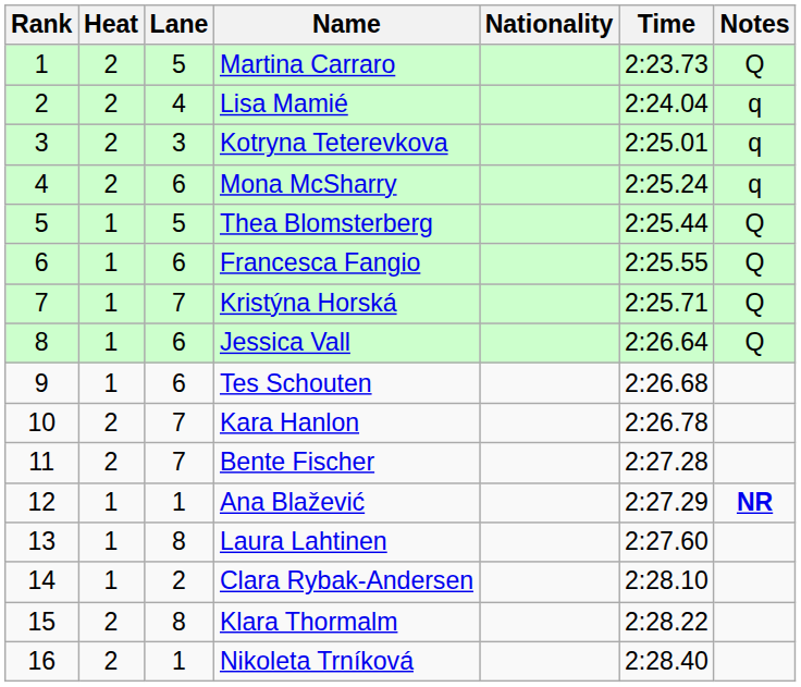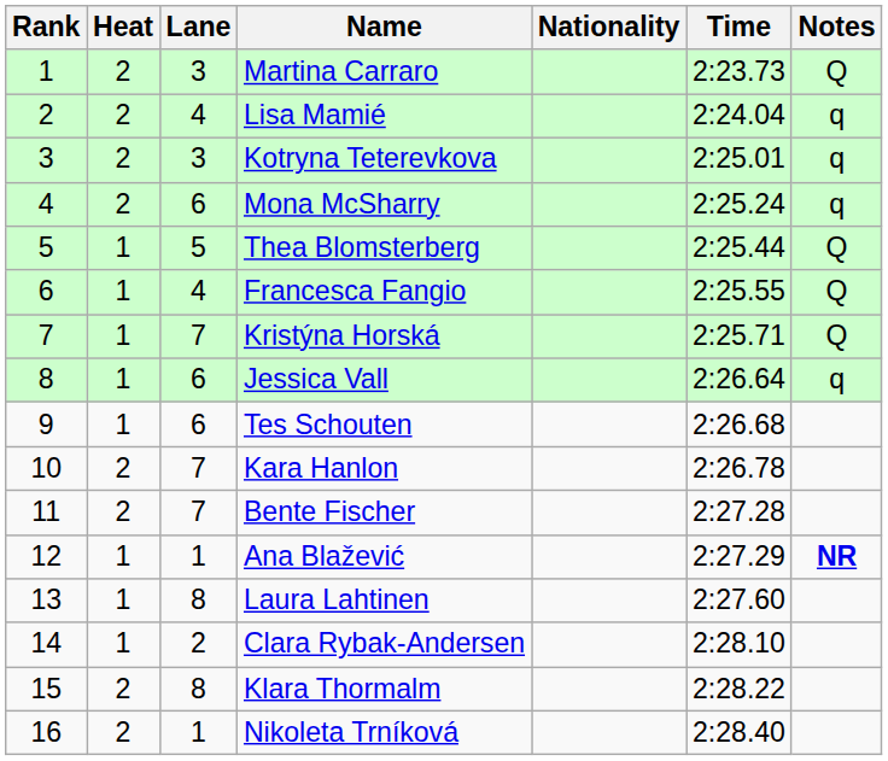Martina Carraro | Lane: 5 -> 3
Francesca Fangio | Lane: 6 -> 4
Jessica Vall | Notes: Q -> q
